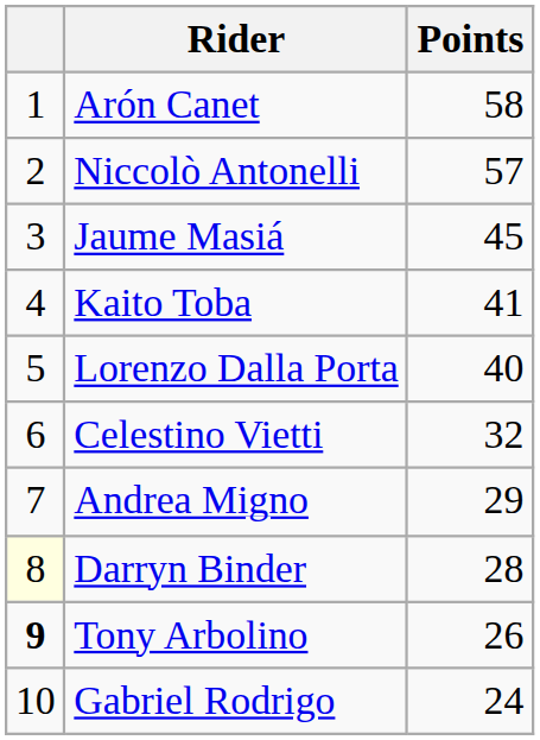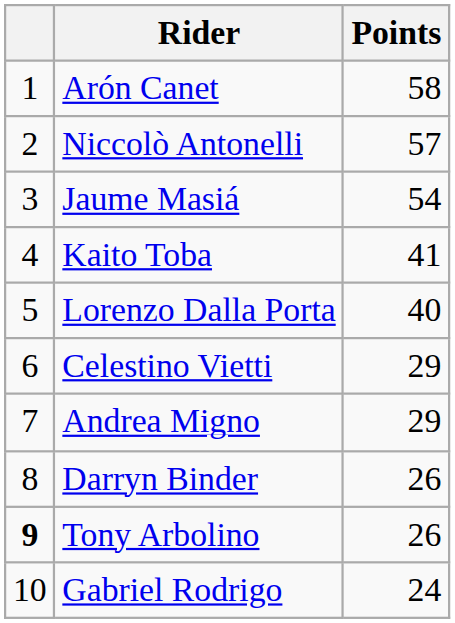Jaume Masiá | Points: 45 -> 54
Celestino Vietti | Points: 32 -> 29
Darryn Binder | column 1: lightyellow background -> no background
Darryn Binder | Points: 28 -> 26
